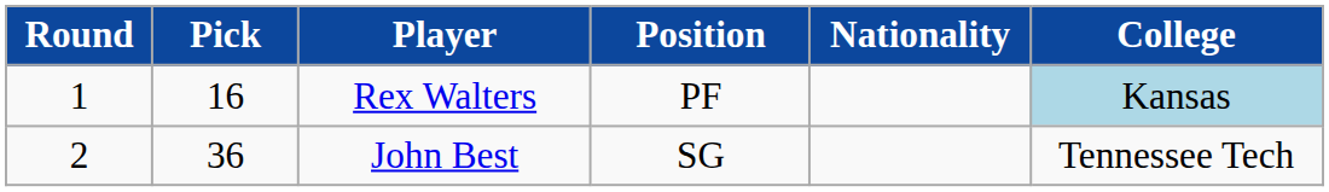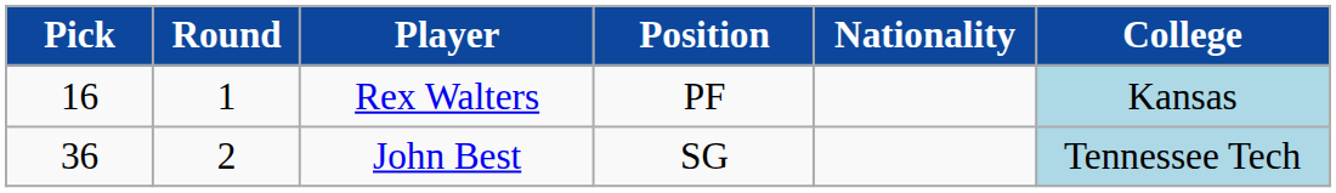columns swapped: Round <-> Pick
John Best | College: no background -> lightblue background
